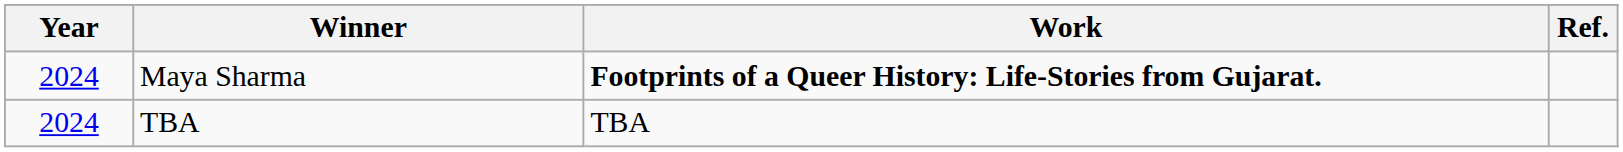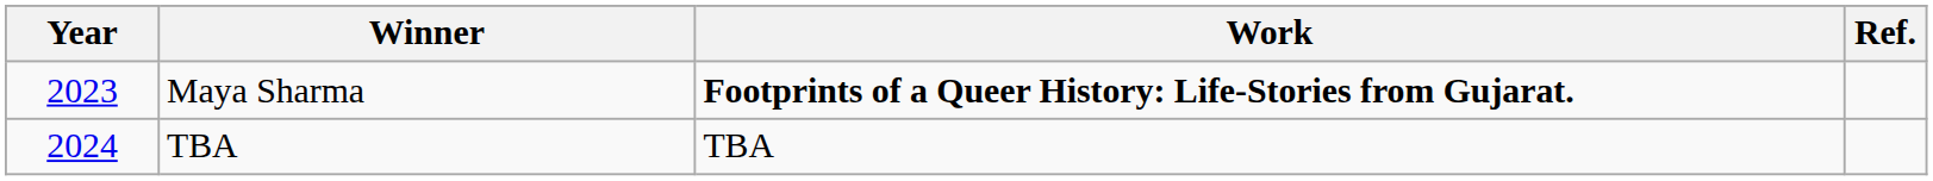Maya Sharma | Year: 2024 -> 2023
